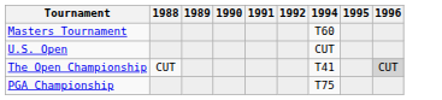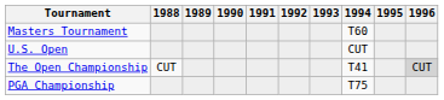+ column: 1993
